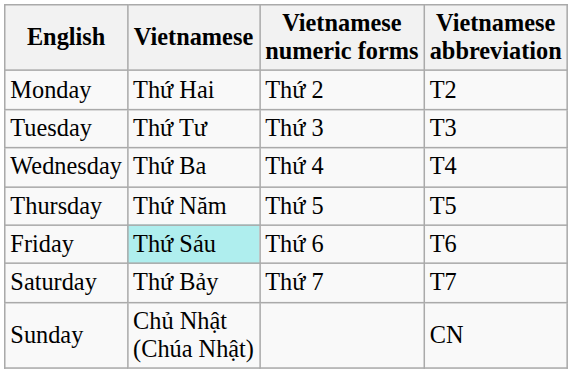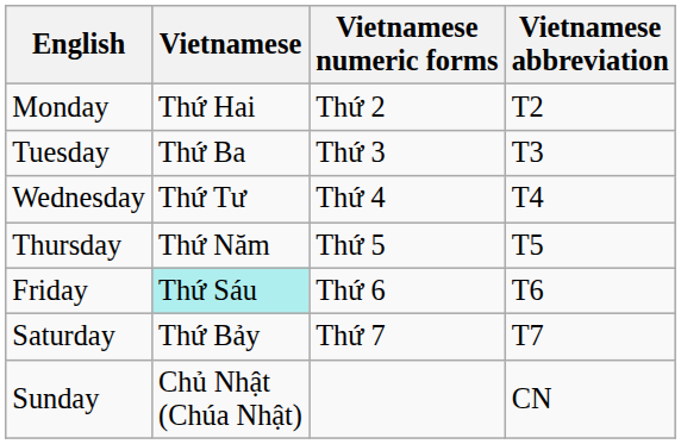Tuesday | Vietnamese: Thứ Tư -> Thứ Ba
Wednesday | Vietnamese: Thứ Ba -> Thứ Tư
